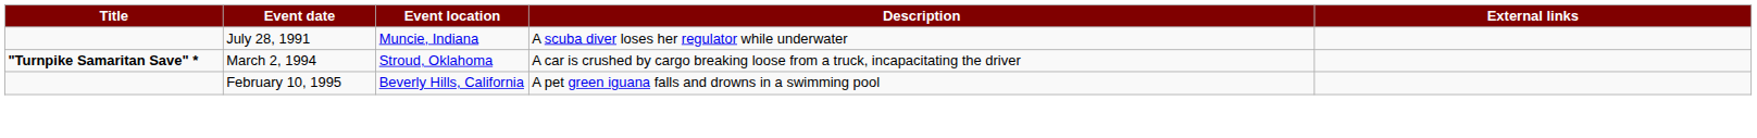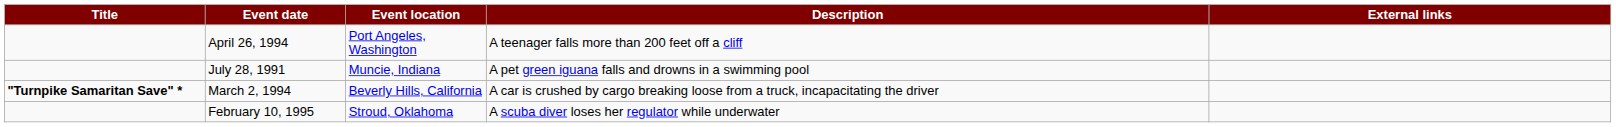+ row: April 26, 1994 | Port Angeles, Washington | A teenager falls more than 200 feet off a cliff
July 28, 1991 | Description: A scuba diver loses her regulator while underwater -> A pet green iguana falls and drowns in a swimming pool
March 2, 1994 | Event location: Stroud, Oklahoma -> Beverly Hills, California
February 10, 1995 | Event location: Beverly Hills, California -> Stroud, Oklahoma
February 10, 1995 | Description: A pet green iguana falls and drowns in a swimming pool -> A scuba diver loses her regulator while underwater
